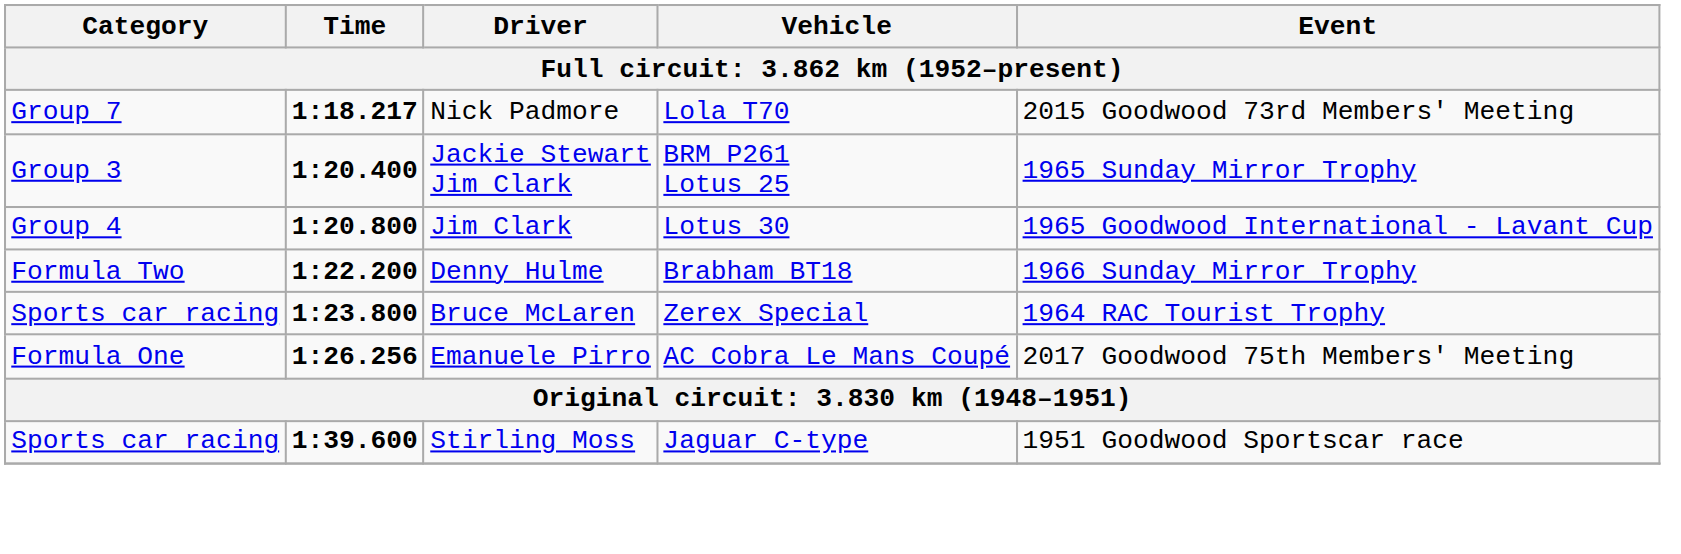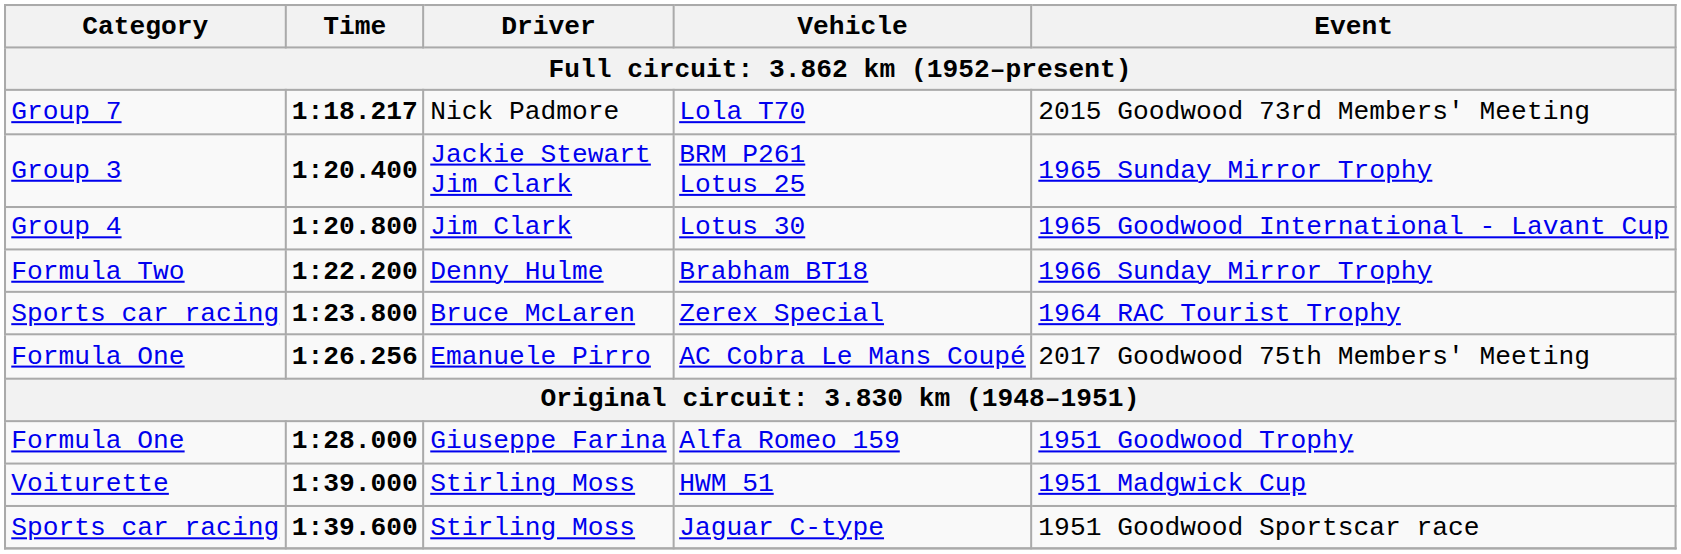+ row: Formula One | 1:28.000 | Giuseppe Farina | Alfa Romeo 159 | 1951 Goodwood Trophy
+ row: Voiturette | 1:39.000 | Stirling Moss | HWM 51 | 1951 Madgwick Cup
